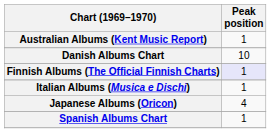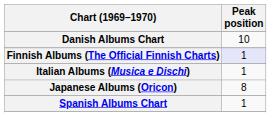- row: Australian Albums (Kent Music Report) | 1
Japanese Albums (Oricon) | Peak position: 4 -> 8
